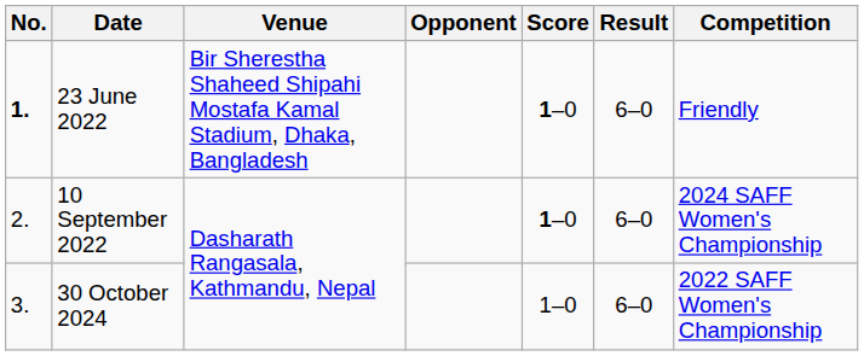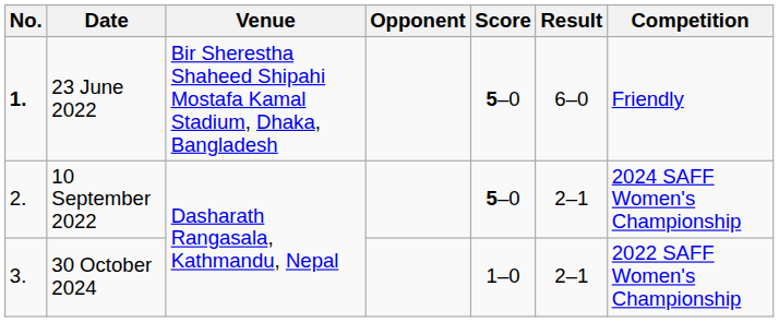23 June 2022 | Score: 1–0 -> 5–0
10 September 2022 | Score: 1–0 -> 5–0
10 September 2022 | Result: 6–0 -> 2–1
30 October 2024 | Result: 6–0 -> 2–1
